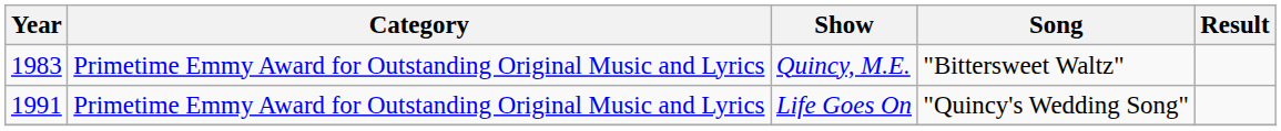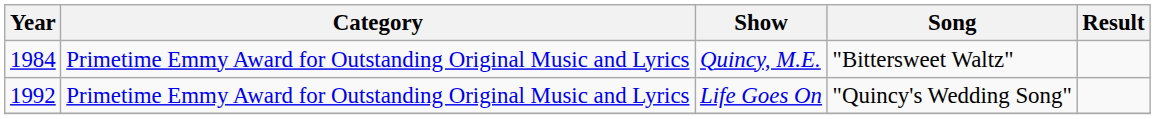Quincy, M.E. | Year: 1983 -> 1984
Life Goes On | Year: 1991 -> 1992
